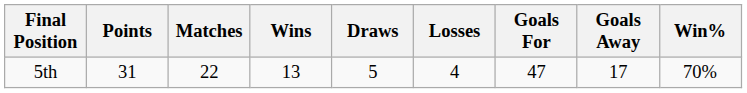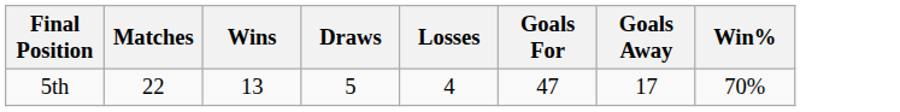- column: Points | 31
